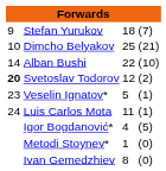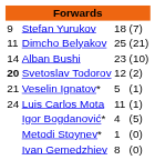Dimcho Belyakov | column 1: 10 -> 11
Alban Bushi | column 3: 22 -> 23
Veselin Ignatov* | column 1: 23 -> 21
